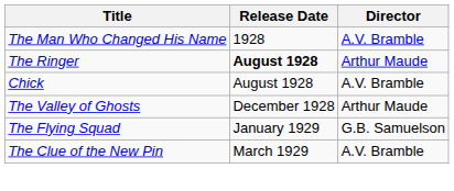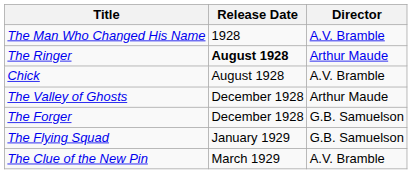+ row: The Forger | December 1928 | G.B. Samuelson
